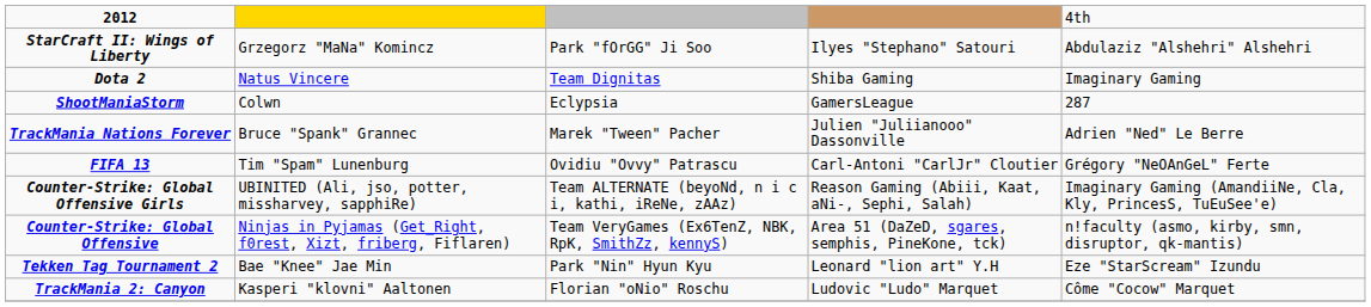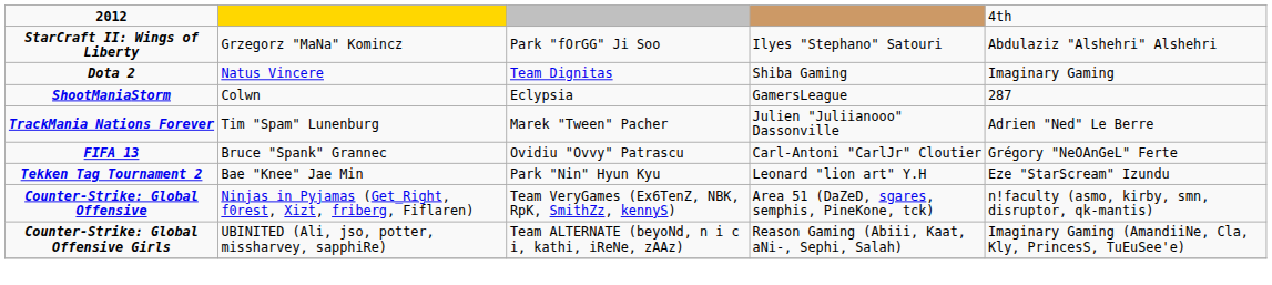TrackMania Nations Forever | column 2: Bruce "Spank" Grannec -> Tim "Spam" Lunenburg
FIFA 13 | column 2: Tim "Spam" Lunenburg -> Bruce "Spank" Grannec
rows swapped: Tekken Tag Tournament 2 <-> Counter-Strike: Global Offensive Girls
- row: TrackMania 2: Canyon | Kasperi "klovni" Aaltonen | Florian "oNio" Roschu | Ludovic "Ludo" Marquet | Côme "Cocow" Marquet
